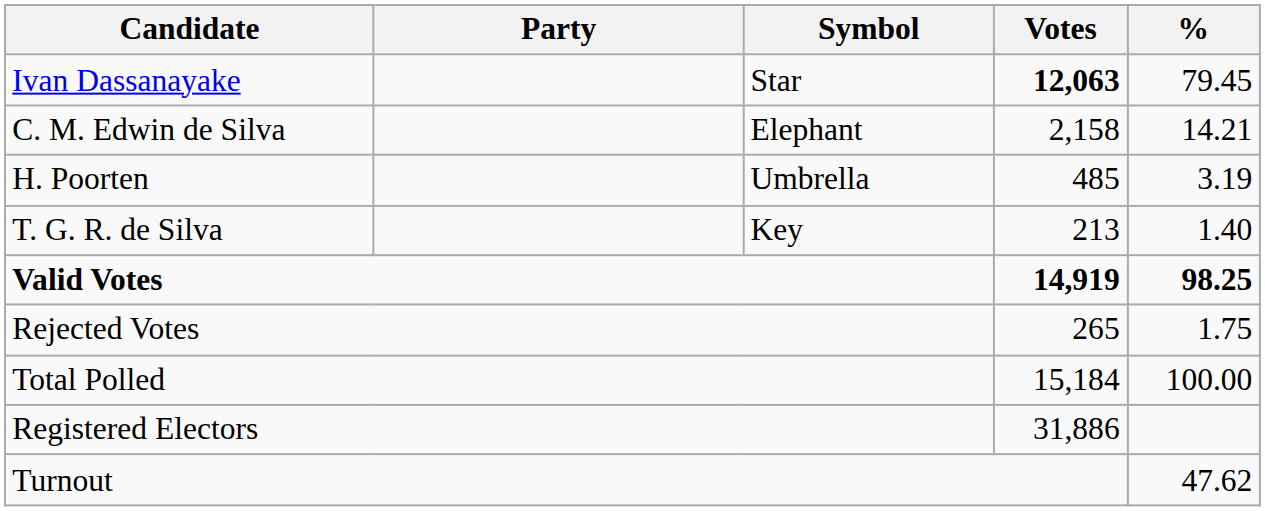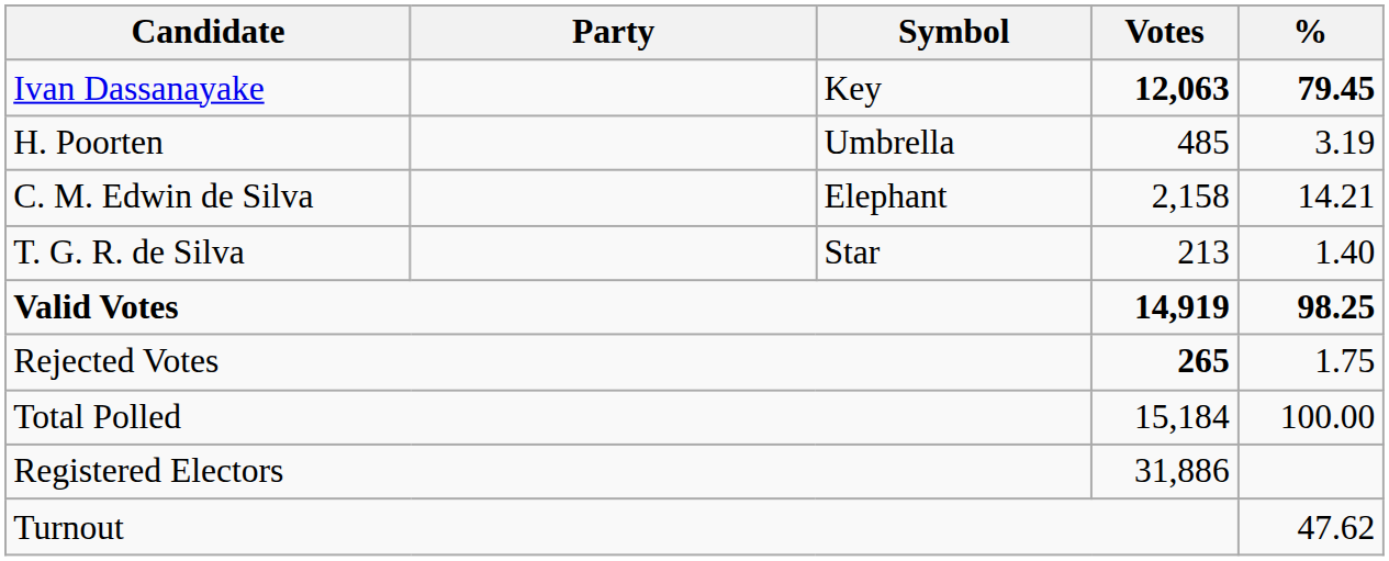Ivan Dassanayake | Symbol: Star -> Key
Ivan Dassanayake | %: normal -> bold
rows swapped: C. M. Edwin de Silva <-> H. Poorten
T. G. R. de Silva | Symbol: Key -> Star
Rejected Votes | Votes: normal -> bold
